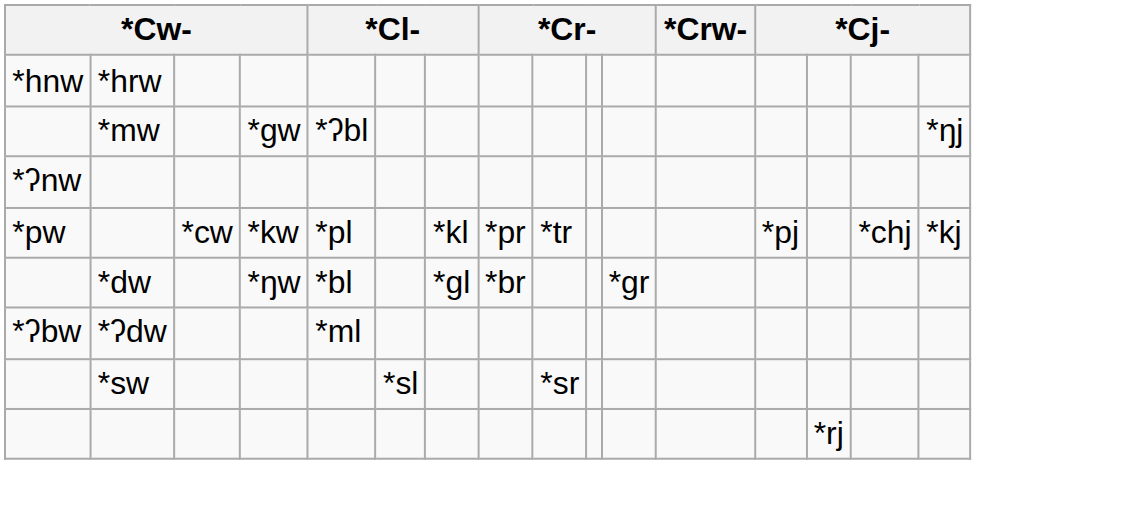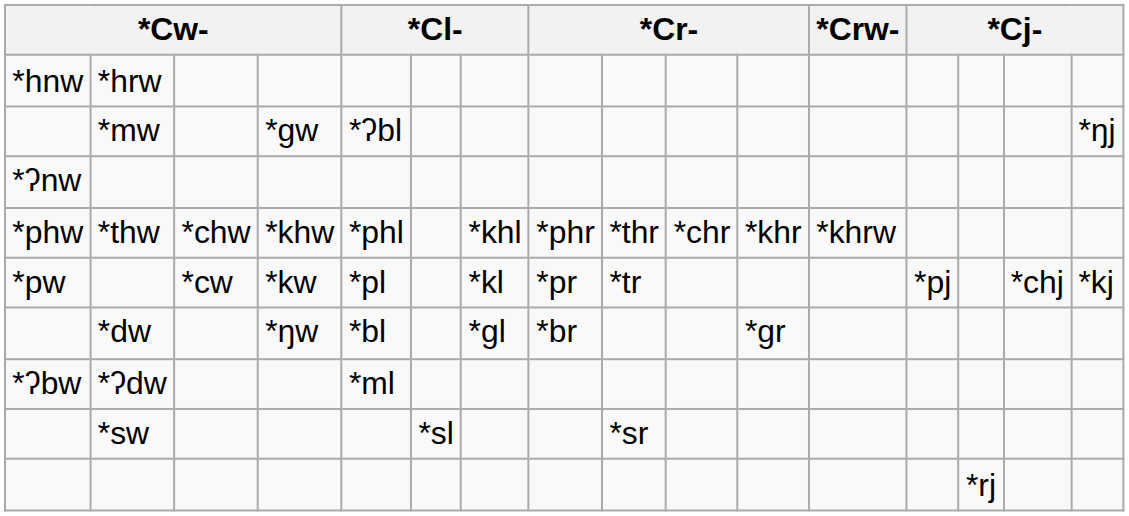+ row: *phw | *thw | *chw | *khw | *phl | *khl | *phr | *thr | *chr | *khr | *khrw
